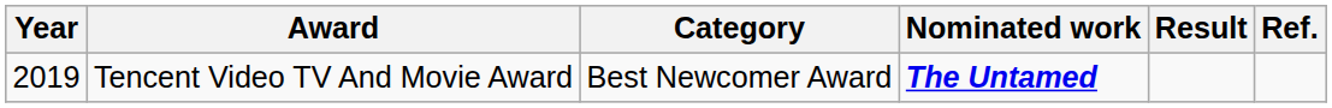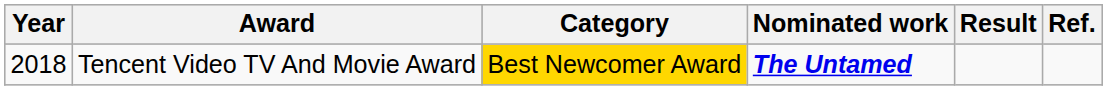Tencent Video TV And Movie Award | Year: 2019 -> 2018
Tencent Video TV And Movie Award | Category: no background -> gold background
